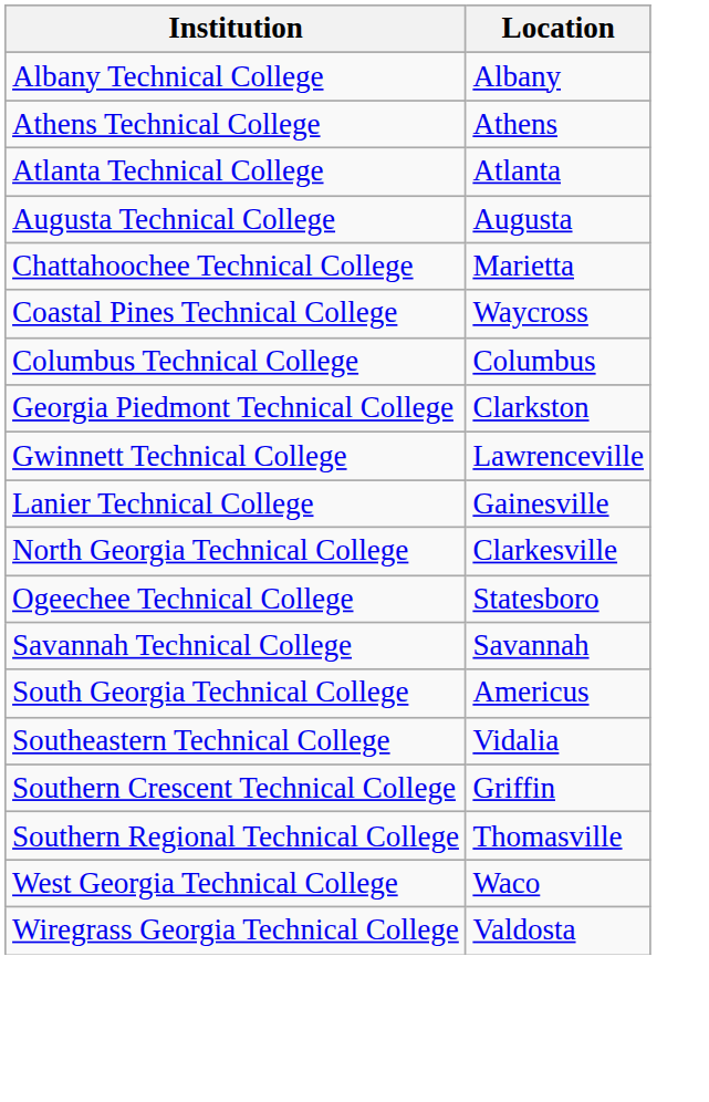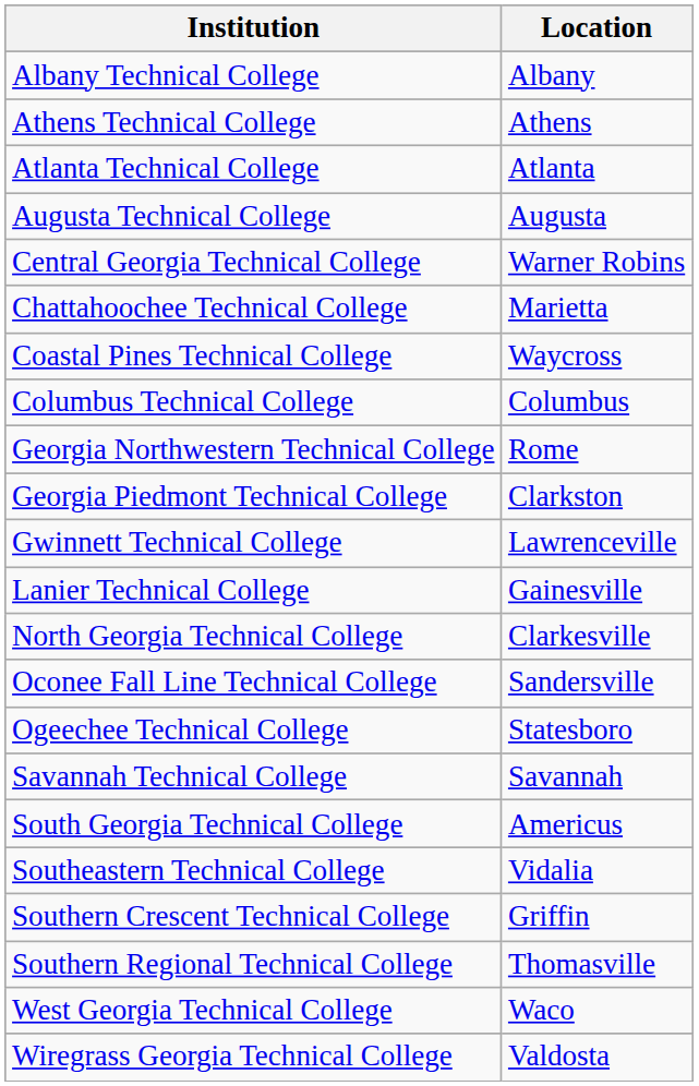+ row: Central Georgia Technical College | Warner Robins
+ row: Georgia Northwestern Technical College | Rome
+ row: Oconee Fall Line Technical College | Sandersville
